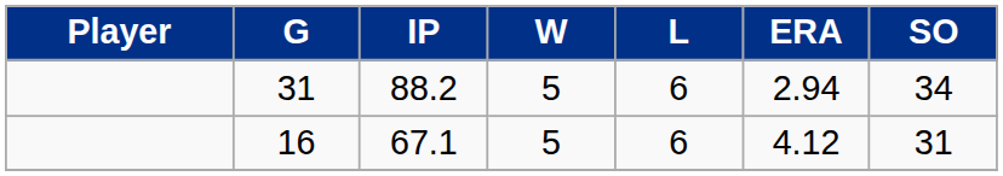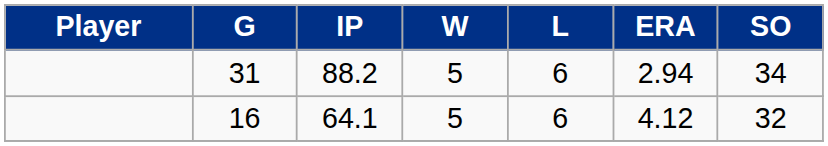16 | IP: 67.1 -> 64.1
16 | SO: 31 -> 32
